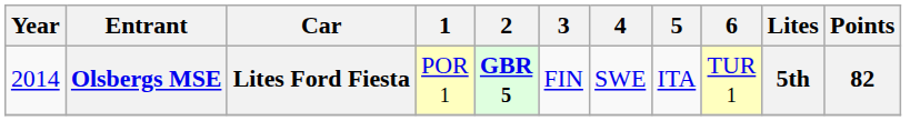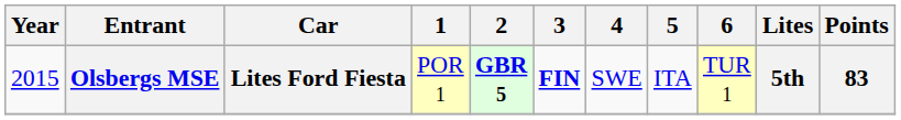Olsbergs MSE | Year: 2014 -> 2015
Olsbergs MSE | 3: normal -> bold
Olsbergs MSE | Points: 82 -> 83
